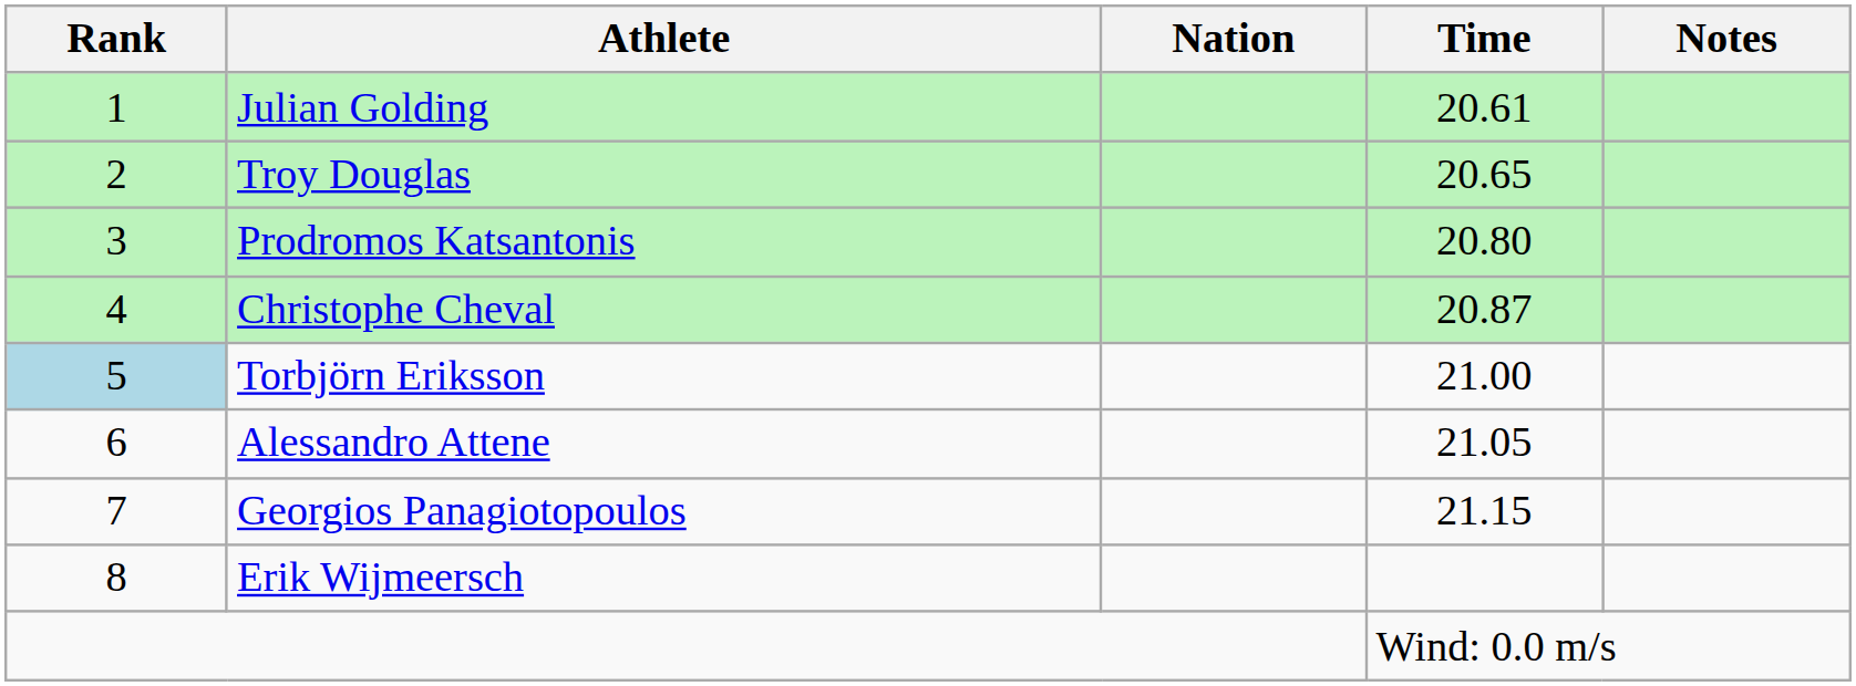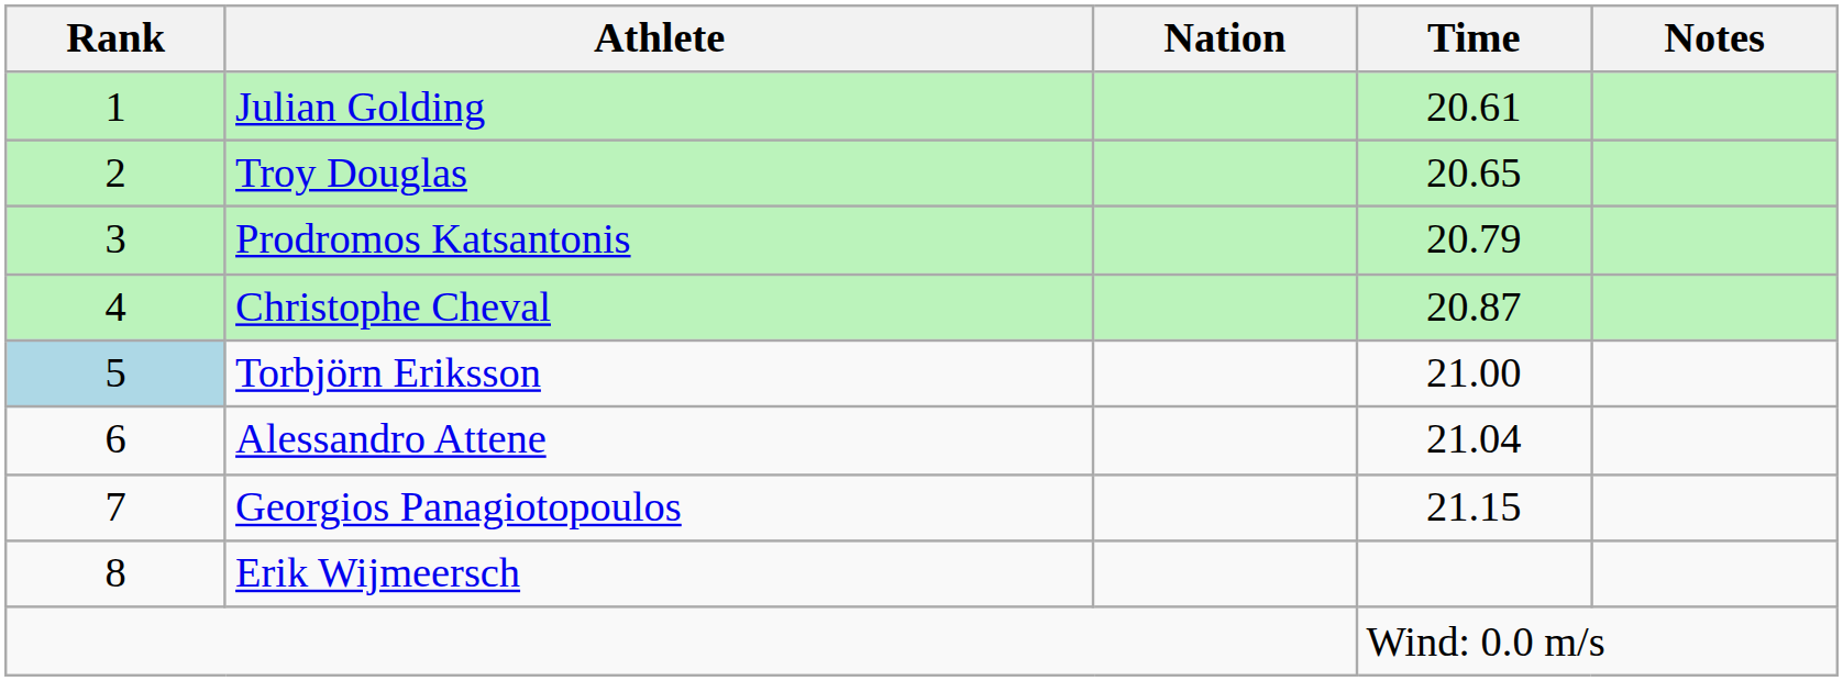Prodromos Katsantonis | Time: 20.80 -> 20.79
Alessandro Attene | Time: 21.05 -> 21.04
